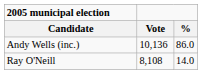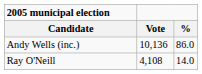Ray O'Neill | Vote: 8,108 -> 4,108
